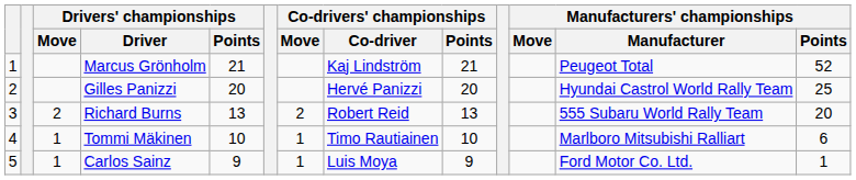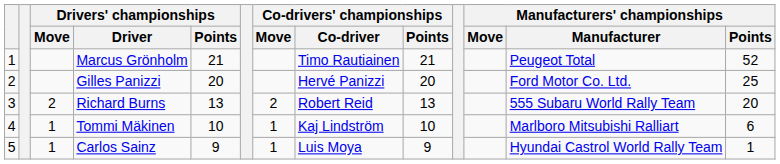Marcus Grönholm | Co-drivers' championships / Co-driver: Kaj Lindström -> Timo Rautiainen
Gilles Panizzi | Manufacturers' championships / Manufacturer: Hyundai Castrol World Rally Team -> Ford Motor Co. Ltd.
Tommi Mäkinen | Co-drivers' championships / Co-driver: Timo Rautiainen -> Kaj Lindström
Carlos Sainz | Manufacturers' championships / Manufacturer: Ford Motor Co. Ltd. -> Hyundai Castrol World Rally Team
